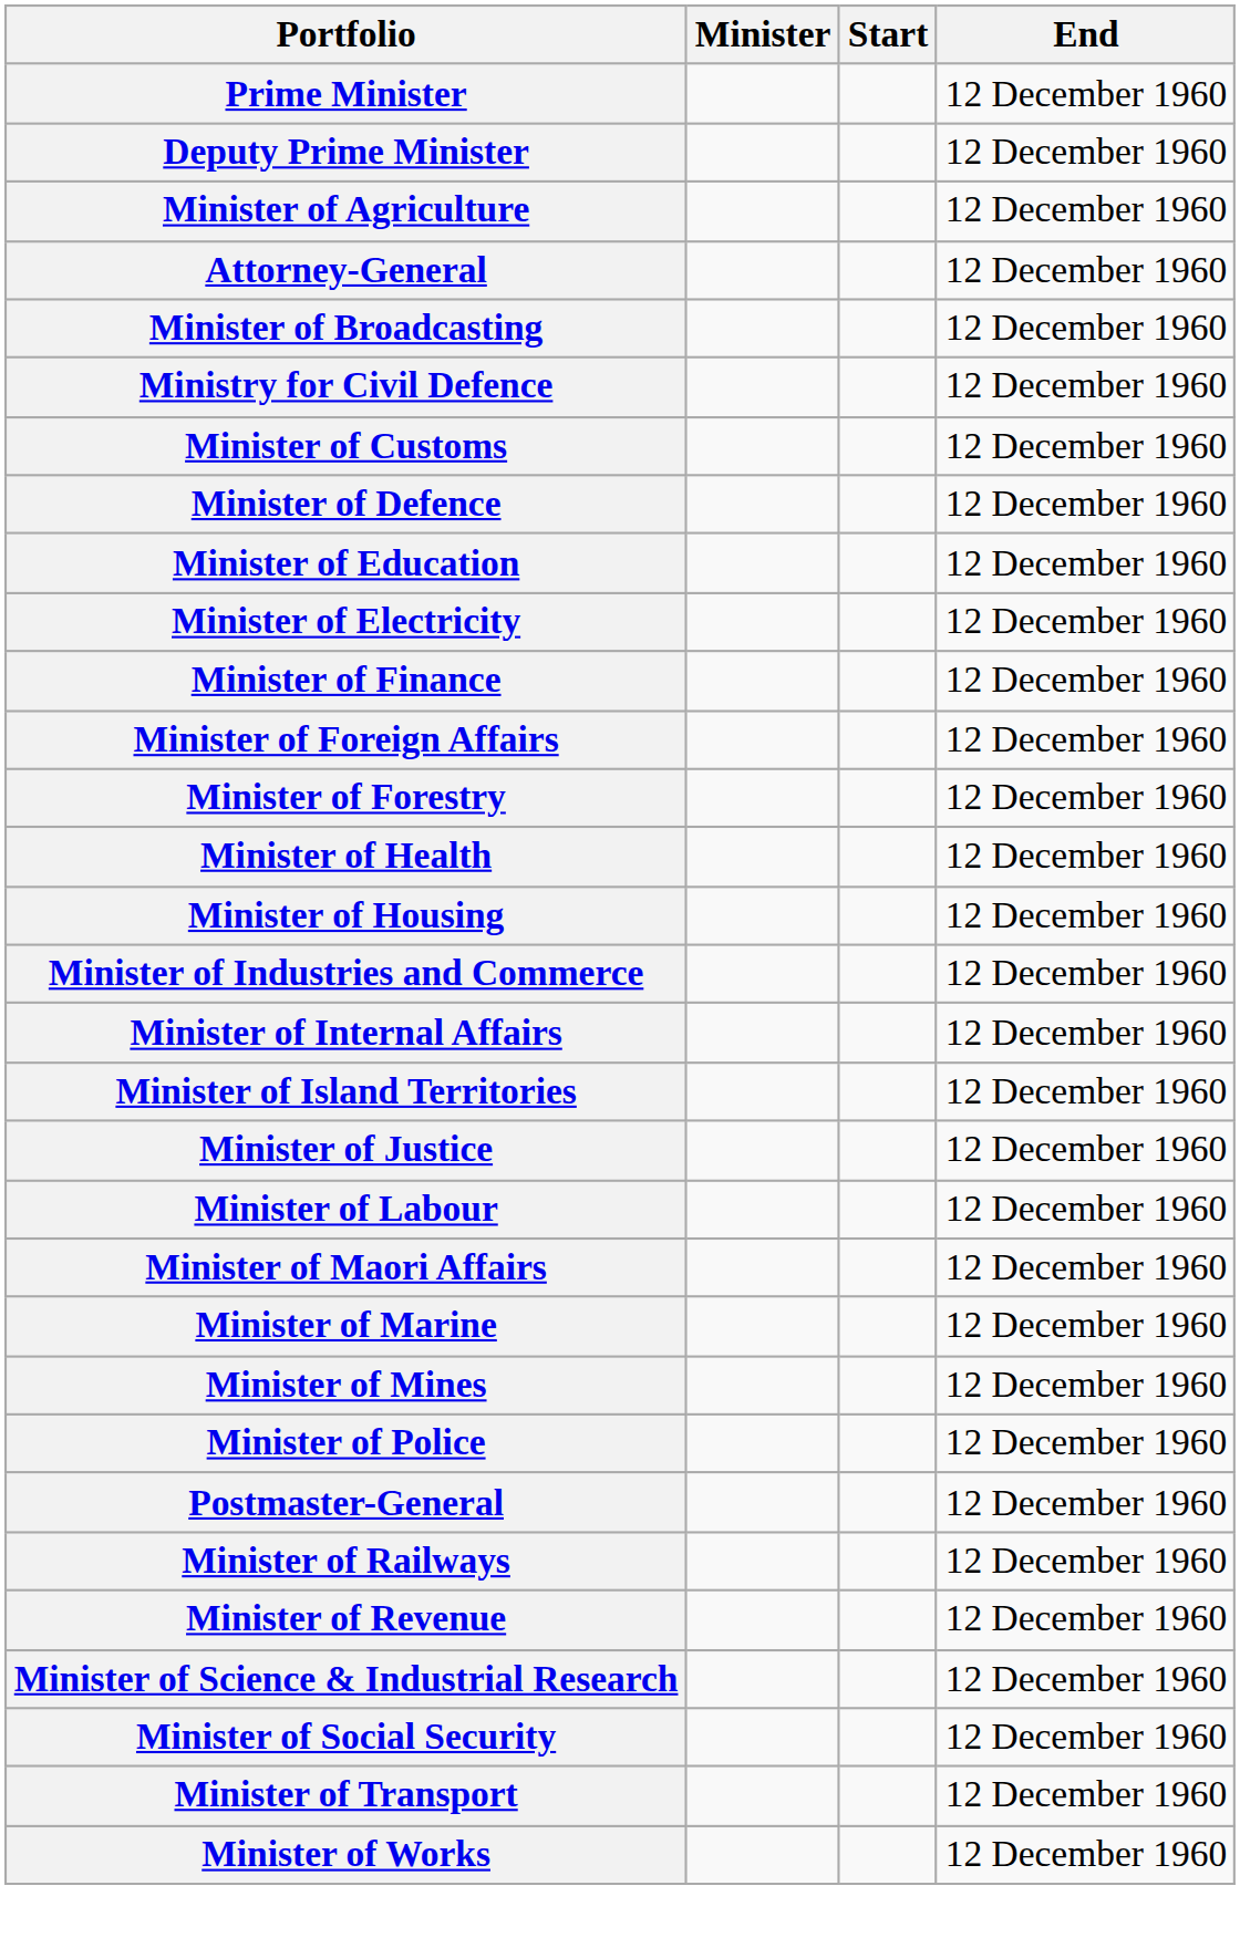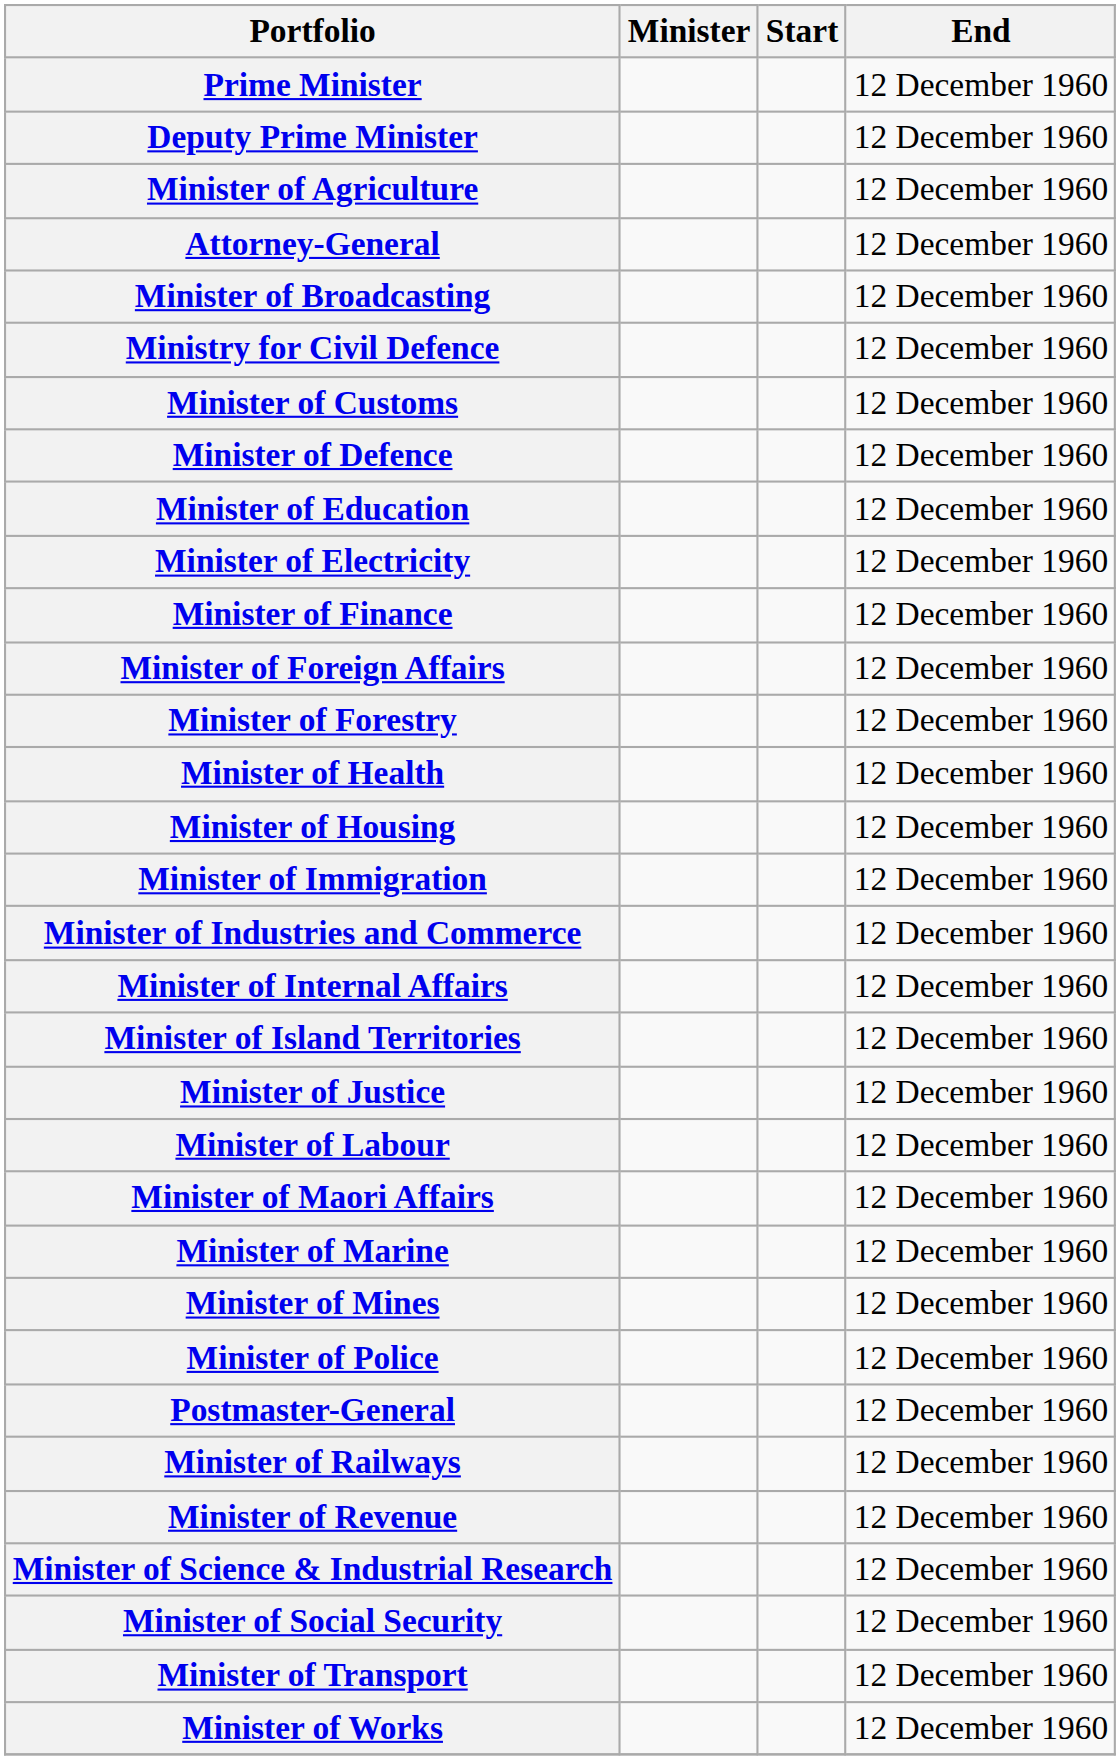+ row: Minister of Immigration | 12 December 1960
